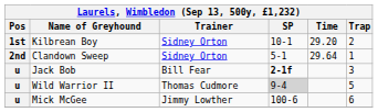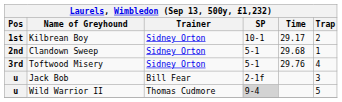Kilbrean Boy | Time: 29.20 -> 29.17
Clandown Sweep | Time: 29.64 -> 29.68
+ row: 3rd | Toftwood Misery | Sidney Orton | 5-1 | 29.76 | 4
Jack Bob | SP: bold -> normal
- row: u | Mick McGee | Jimmy Lowther | 100-6 | 6
